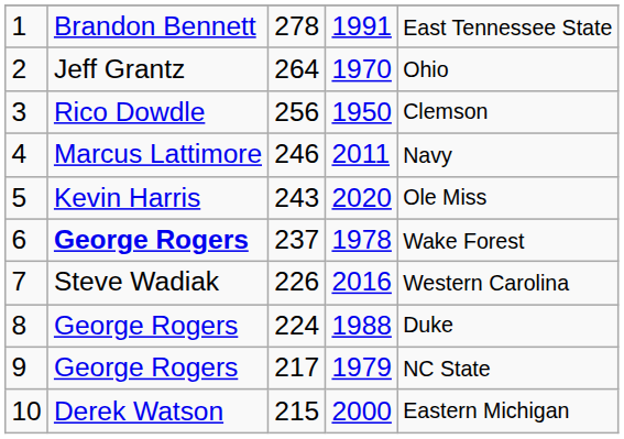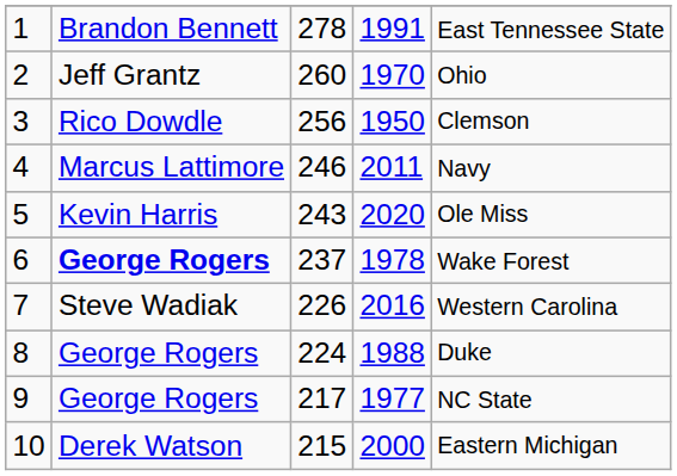2 | column 3: 264 -> 260
9 | column 4: 1979 -> 1977
